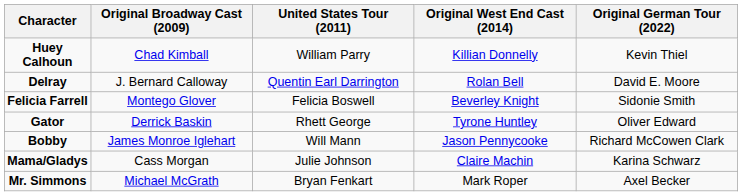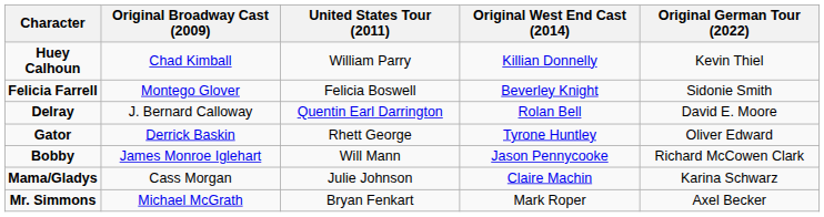rows swapped: Felicia Farrell <-> Delray
